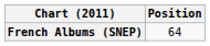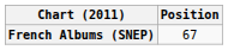French Albums (SNEP) | Position: 64 -> 67
